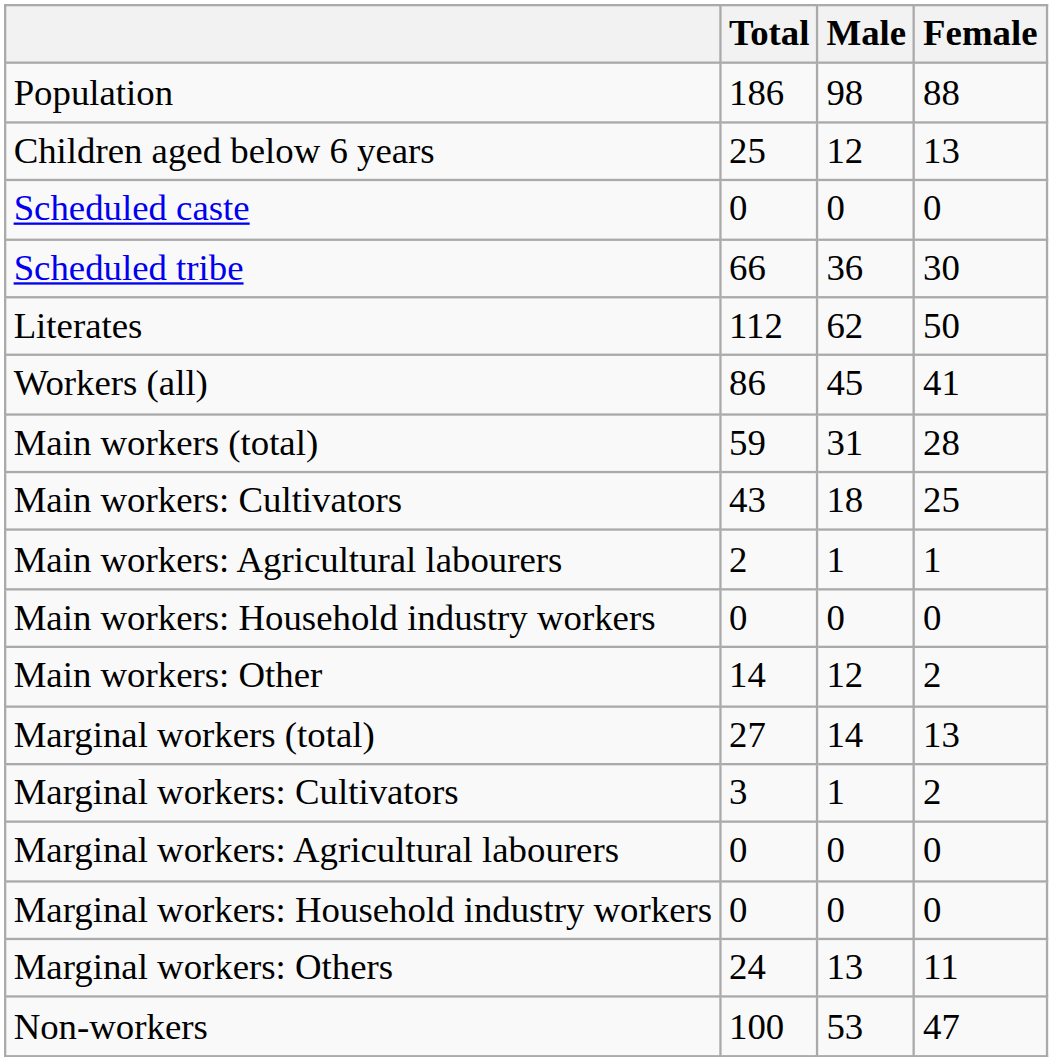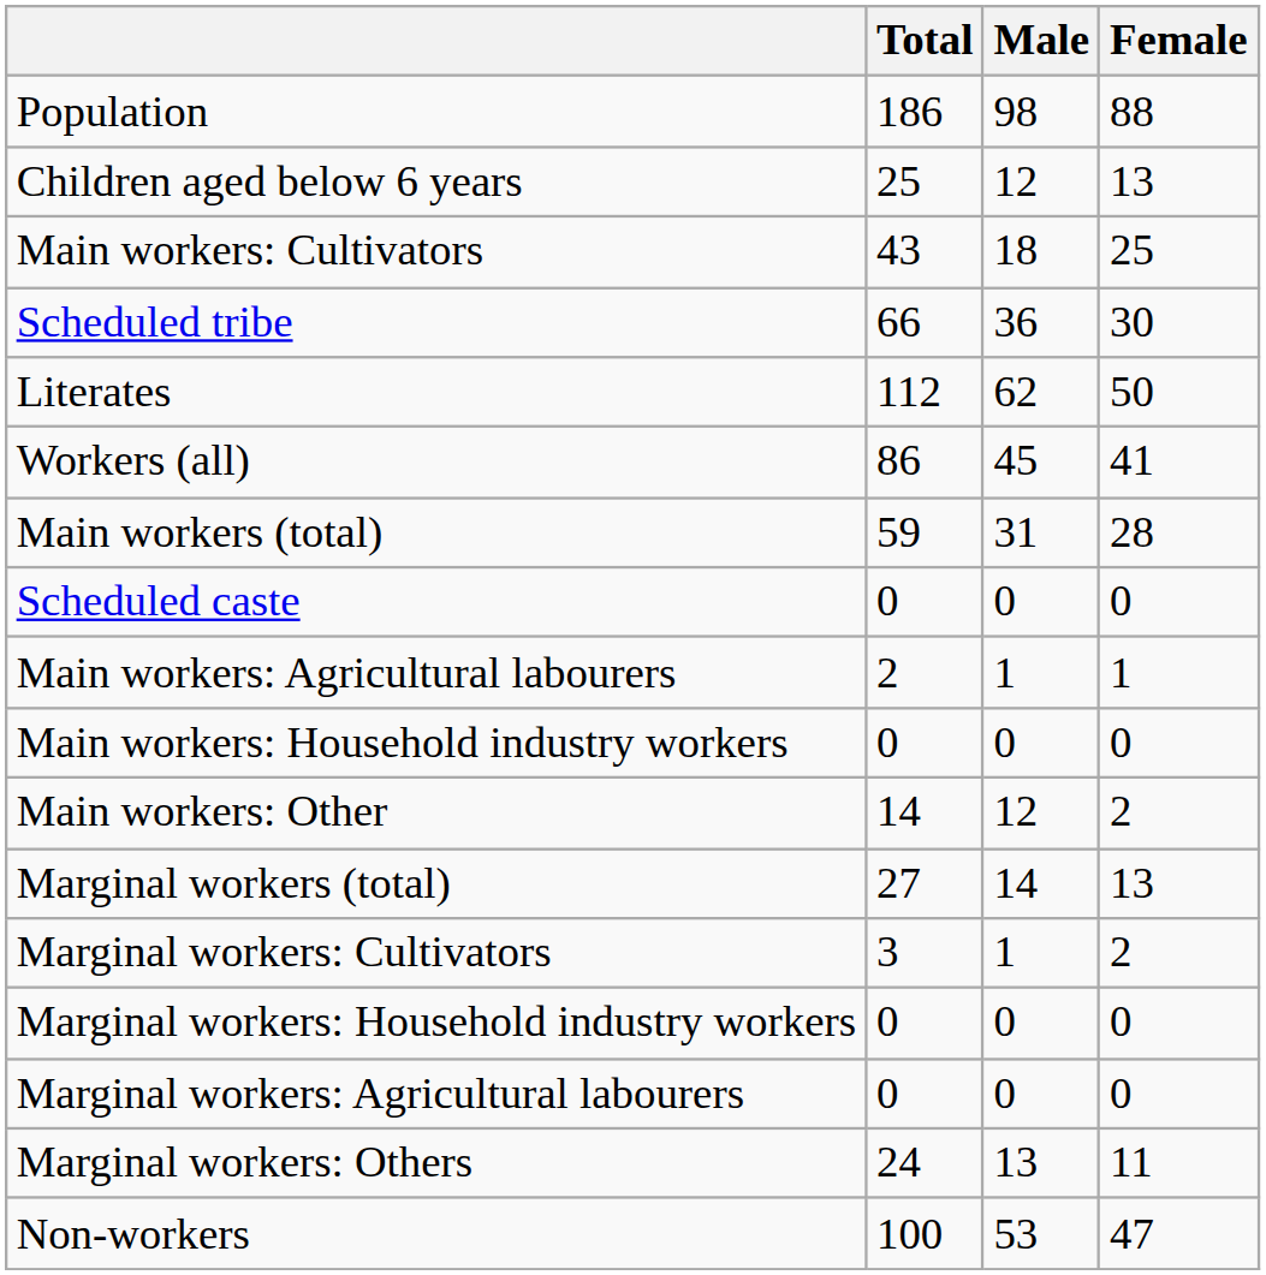rows swapped: Scheduled caste <-> Main workers: Cultivators
rows swapped: Marginal workers: Agricultural labourers <-> Marginal workers: Household industry workers
